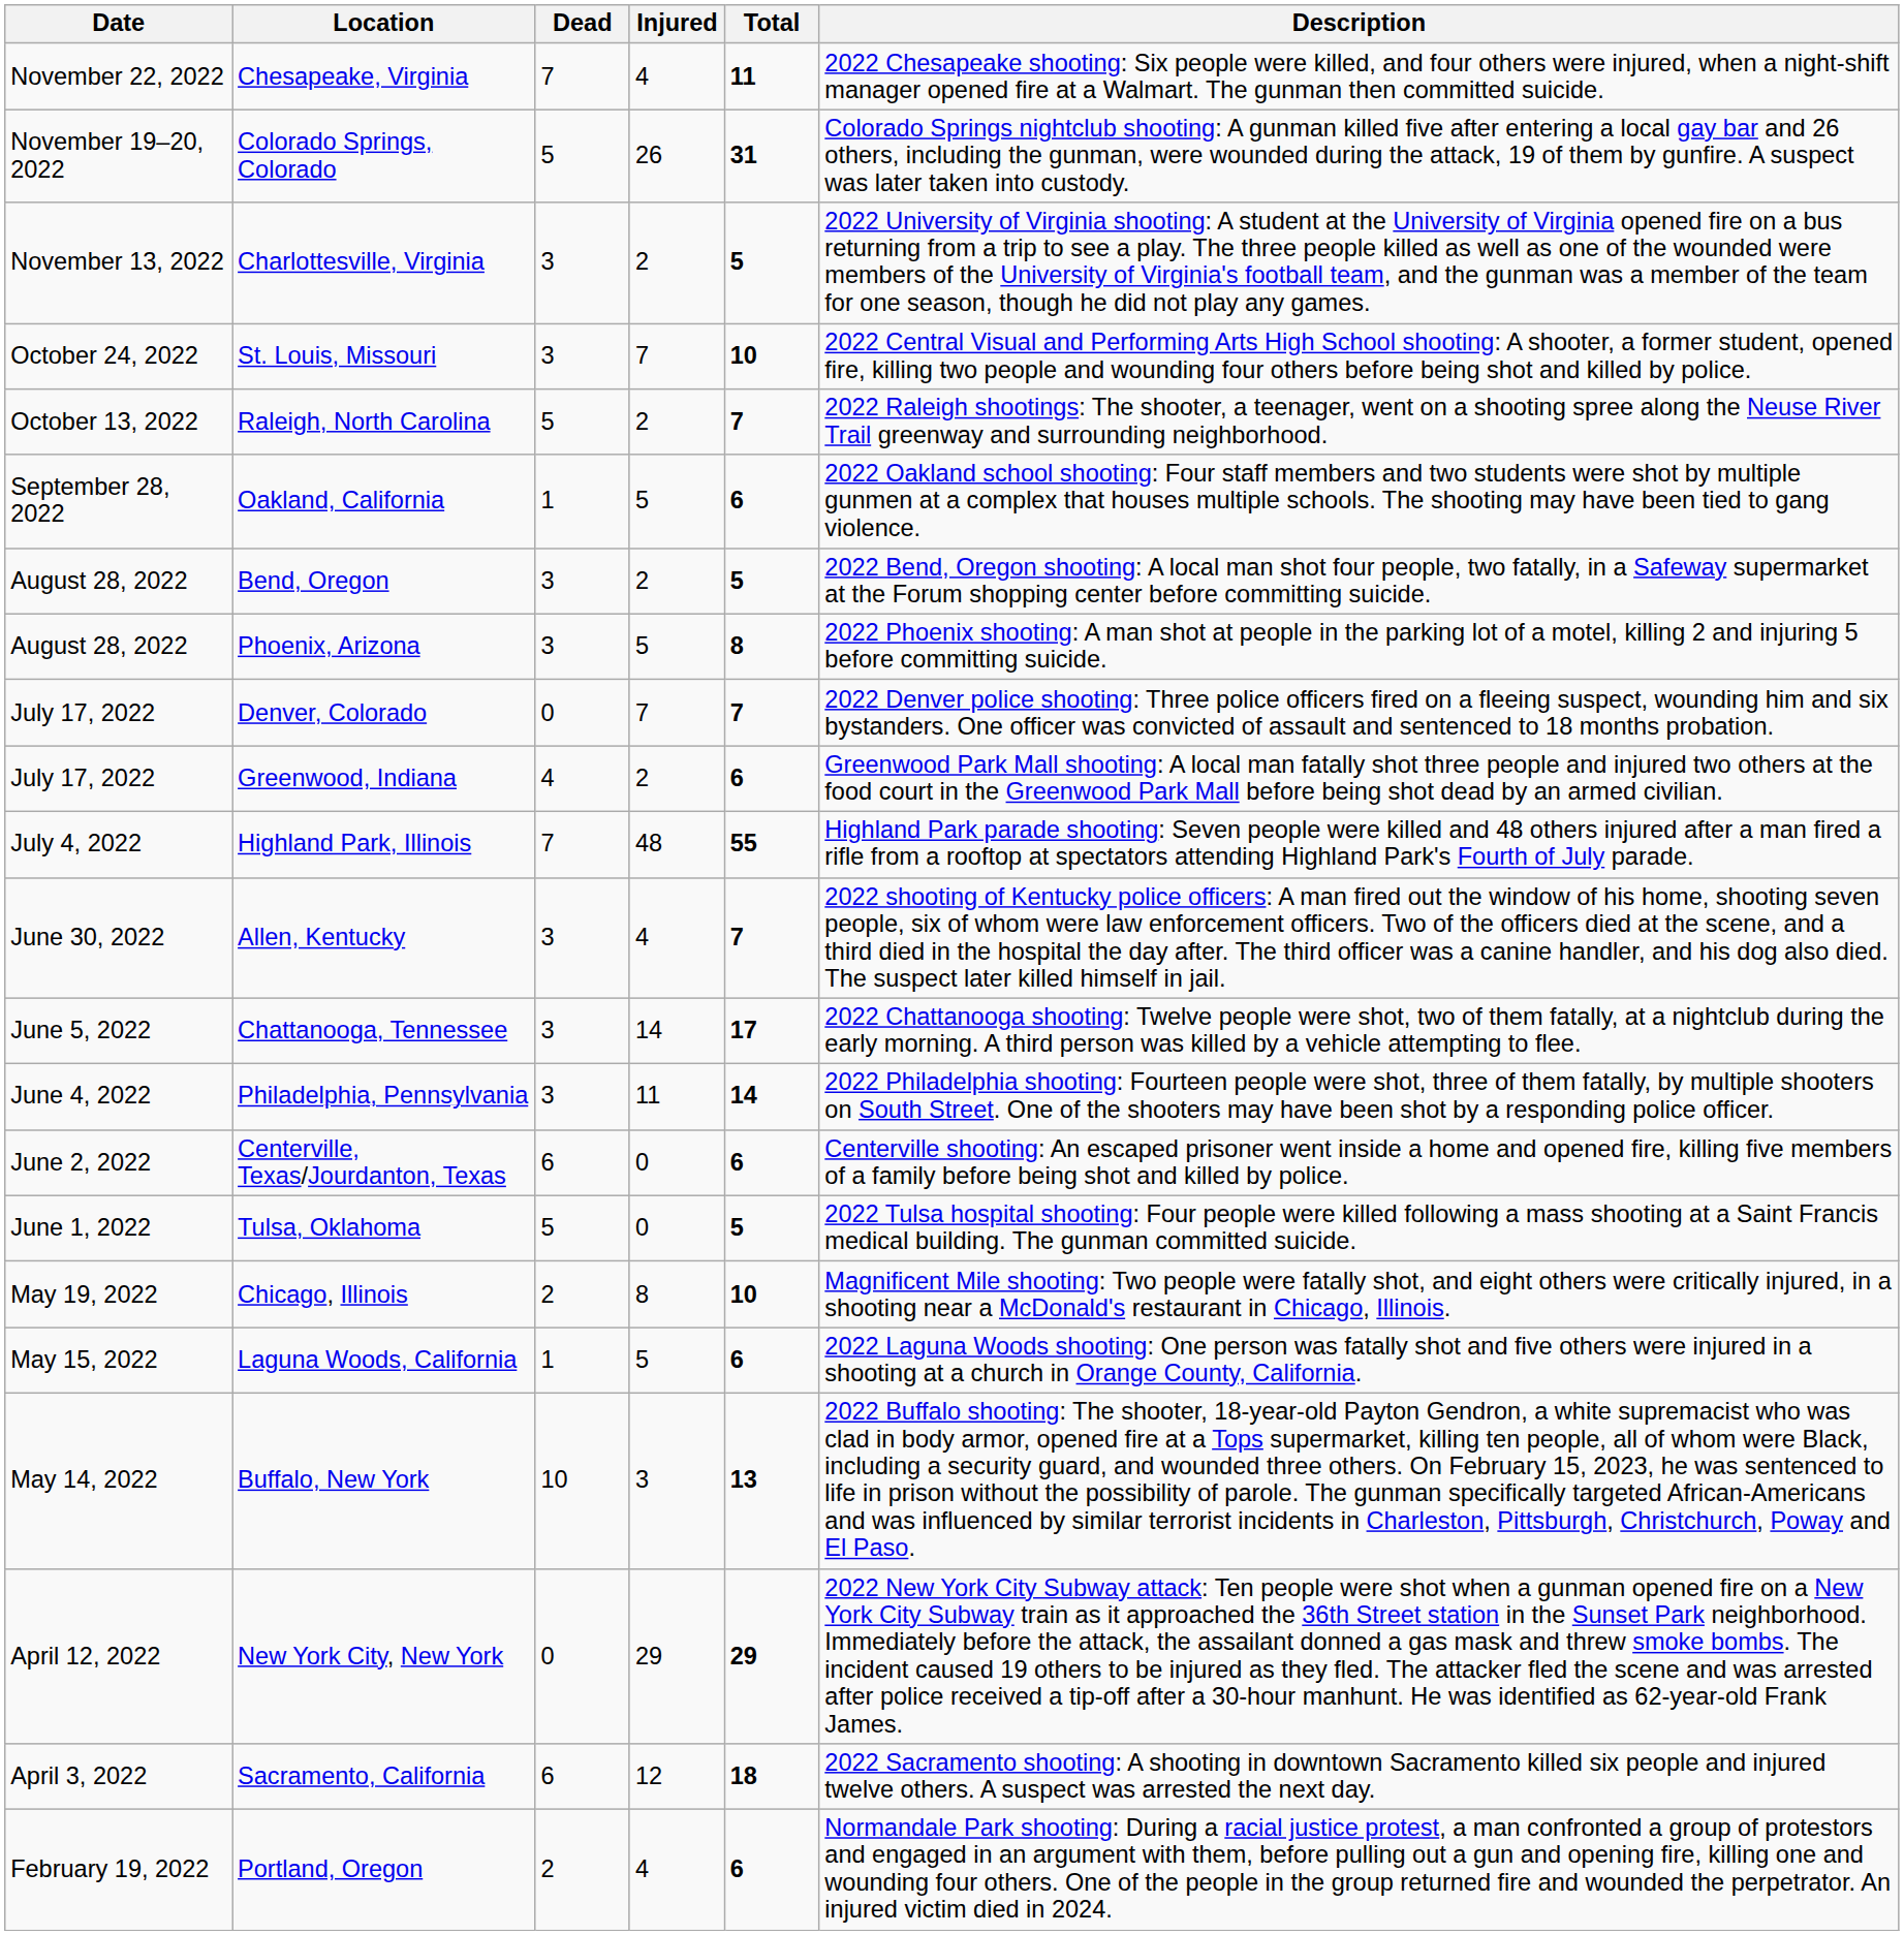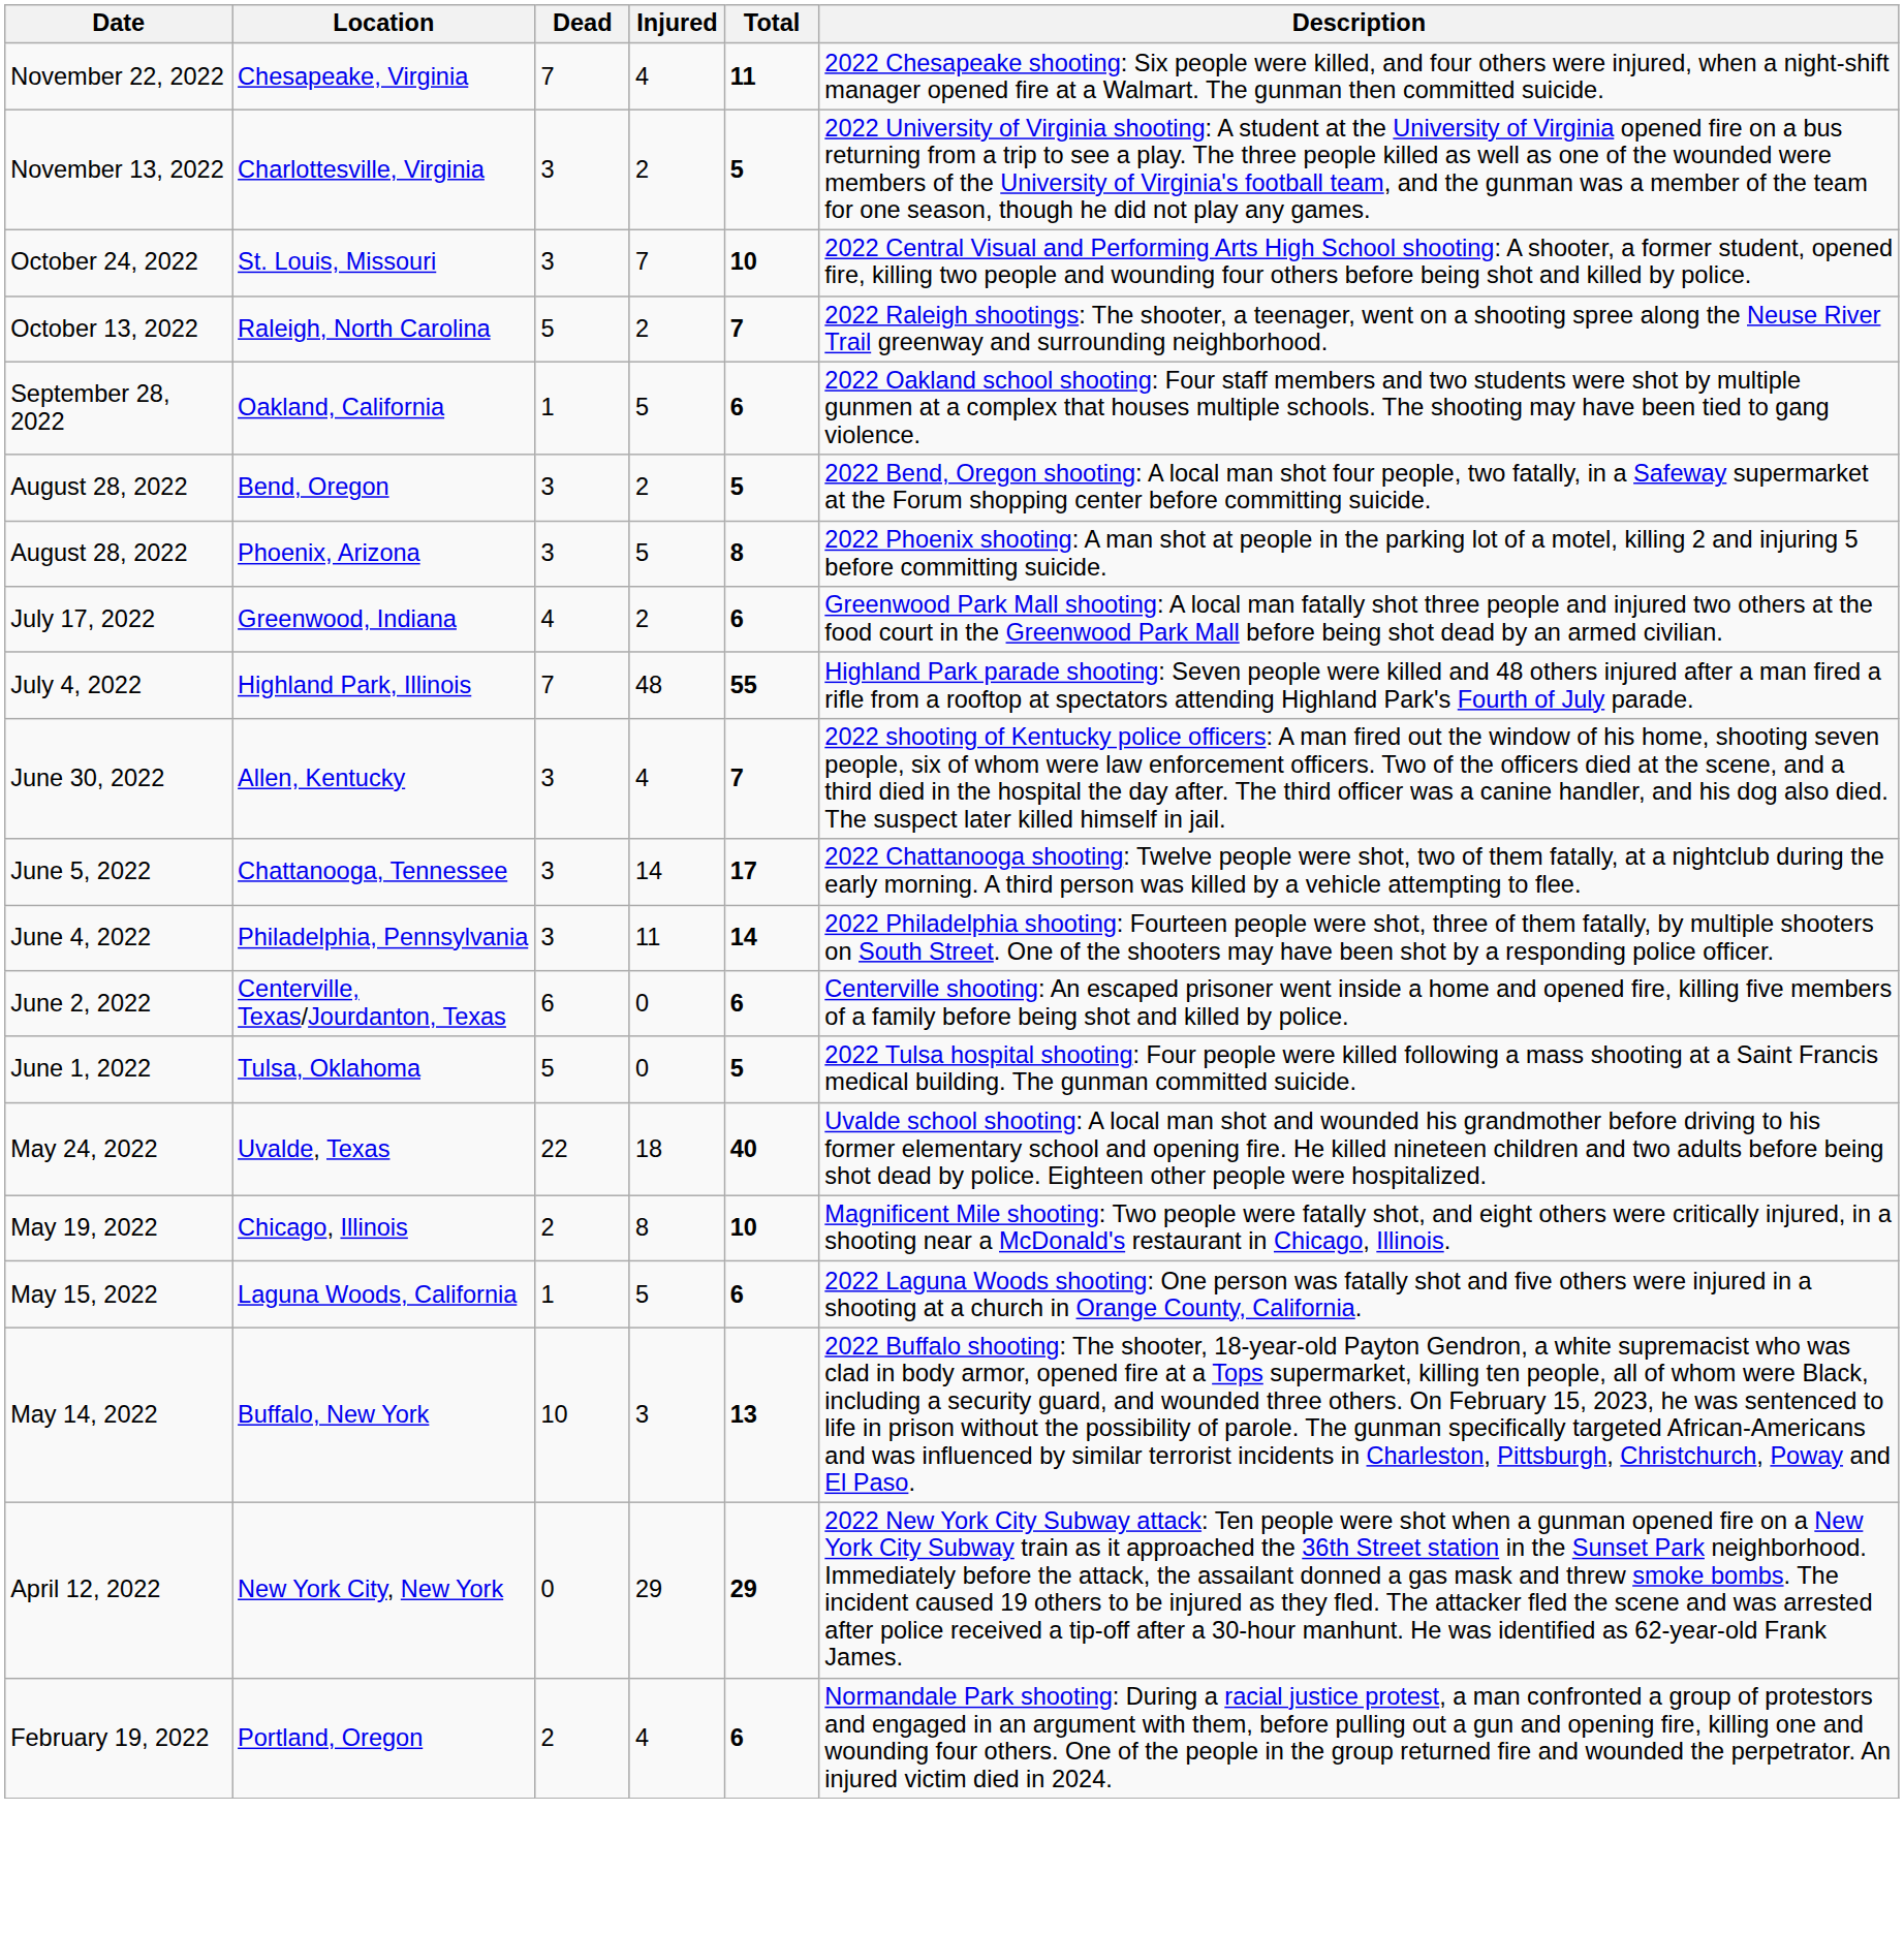- row: November 19–20, 2022 | Colorado Springs, Colorado | 5 | 26 | 31 | Colorado Springs nightclub shooting: A gunman killed five after entering a local gay bar and 26 others, including the gunman, were wounded during the attack, 19 of them by gunfire. A suspect was later taken into custody.
- row: July 17, 2022 | Denver, Colorado | 0 | 7 | 7 | 2022 Denver police shooting: Three police officers fired on a fleeing suspect, wounding him and six bystanders. One officer was convicted of assault and sentenced to 18 months probation.
+ row: May 24, 2022 | Uvalde, Texas | 22 | 18 | 40 | Uvalde school shooting: A local man shot and wounded his grandmother before driving to his former elementary school and opening fire. He killed nineteen children and two adults before being shot dead by police. Eighteen other people were hospitalized.
- row: April 3, 2022 | Sacramento, California | 6 | 12 | 18 | 2022 Sacramento shooting: A shooting in downtown Sacramento killed six people and injured twelve others. A suspect was arrested the next day.
